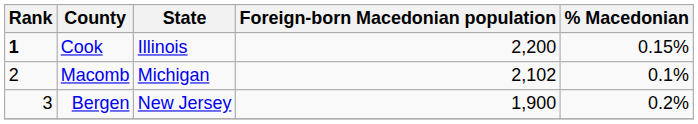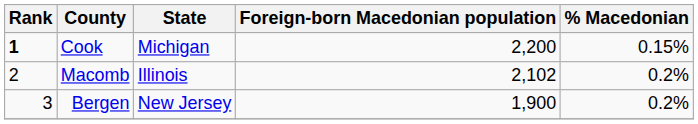Cook | State: Illinois -> Michigan
Macomb | State: Michigan -> Illinois
Macomb | % Macedonian: 0.1% -> 0.2%
